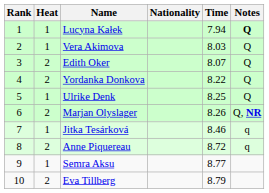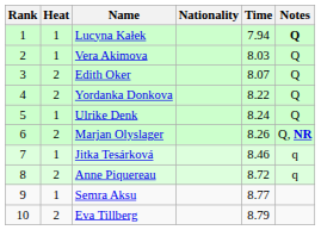Ulrike Denk | Time: 8.25 -> 8.24
